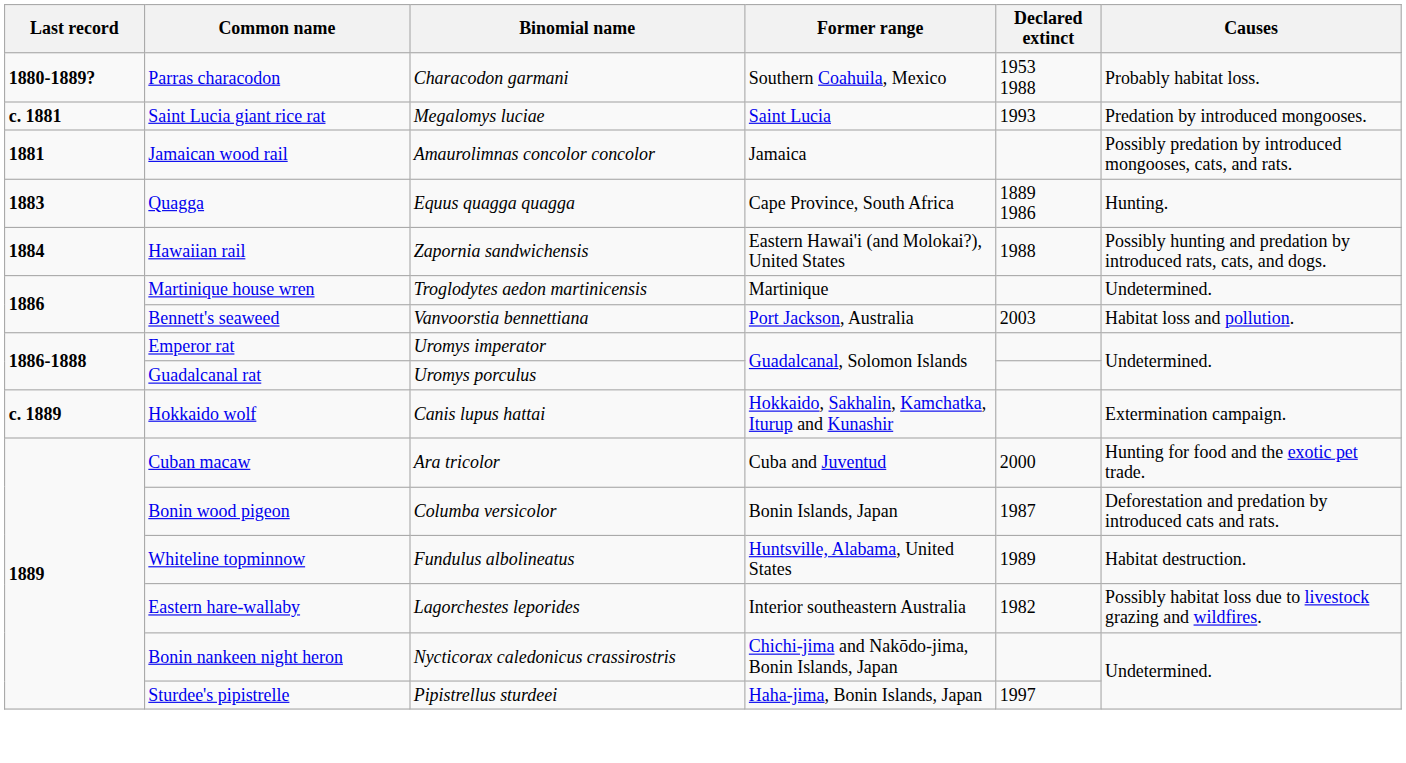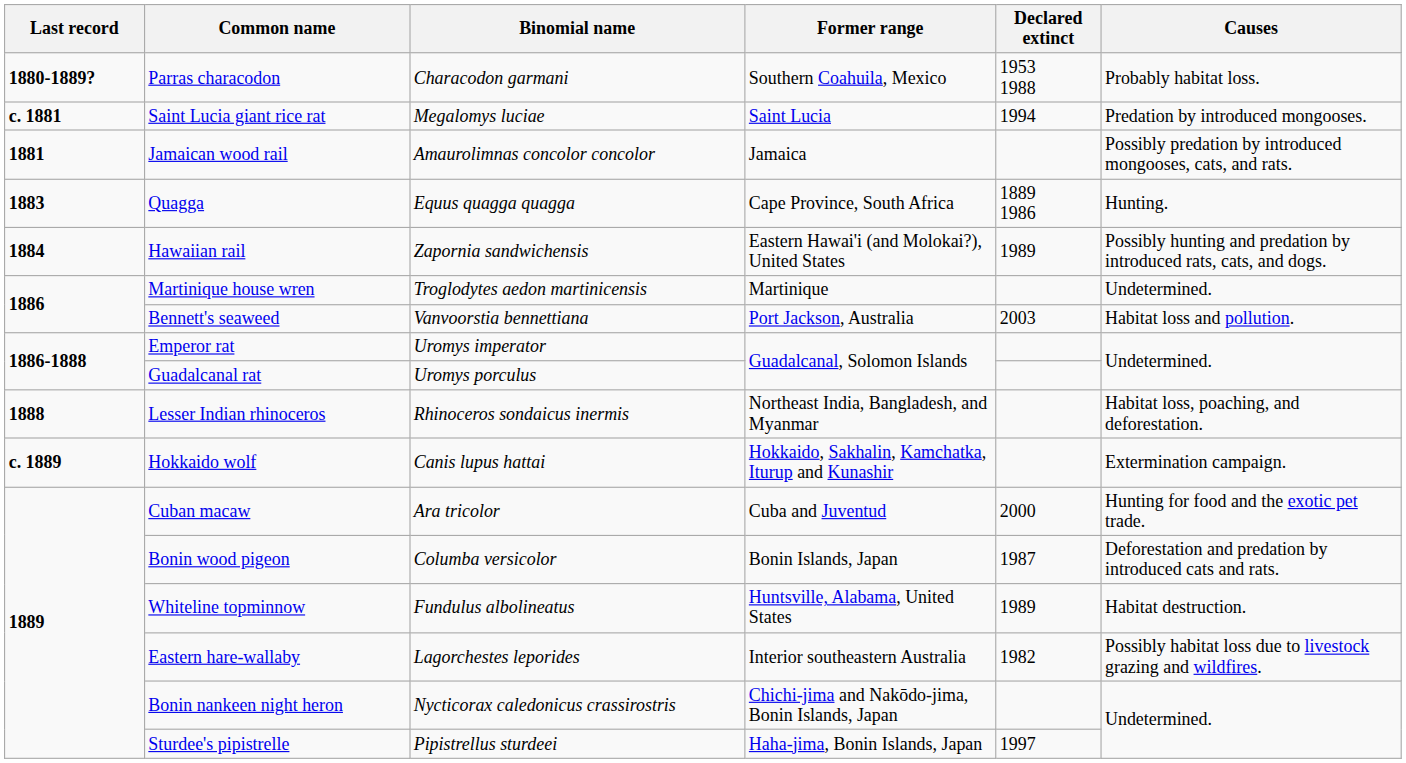Saint Lucia giant rice rat | Declared extinct: 1993 -> 1994
Hawaiian rail | Declared extinct: 1988 -> 1989
+ row: 1888 | Lesser Indian rhinoceros | Rhinoceros sondaicus inermis | Northeast India, Bangladesh, and Myanmar | Habitat loss, poaching, and deforestation.
